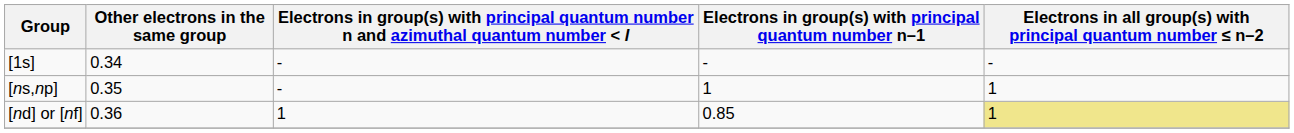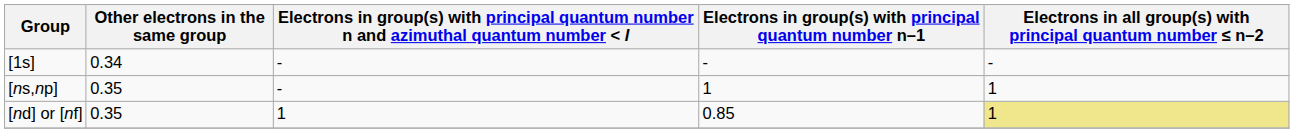[nd] or [nf] | Other electrons in the same group: 0.36 -> 0.35
